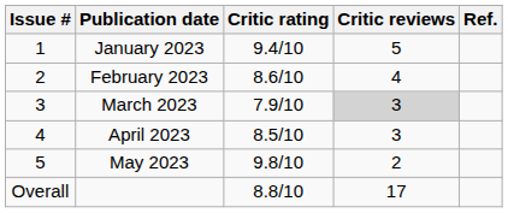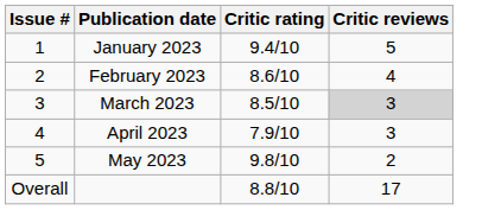- column: Ref.
March 2023 | Critic rating: 7.9/10 -> 8.5/10
April 2023 | Critic rating: 8.5/10 -> 7.9/10
